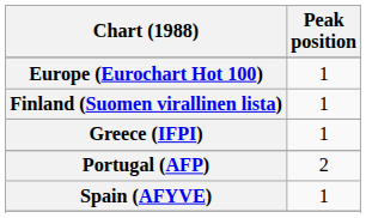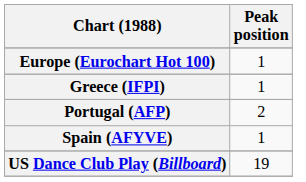- row: Finland (Suomen virallinen lista) | 1
+ row: US Dance Club Play (Billboard) | 19
